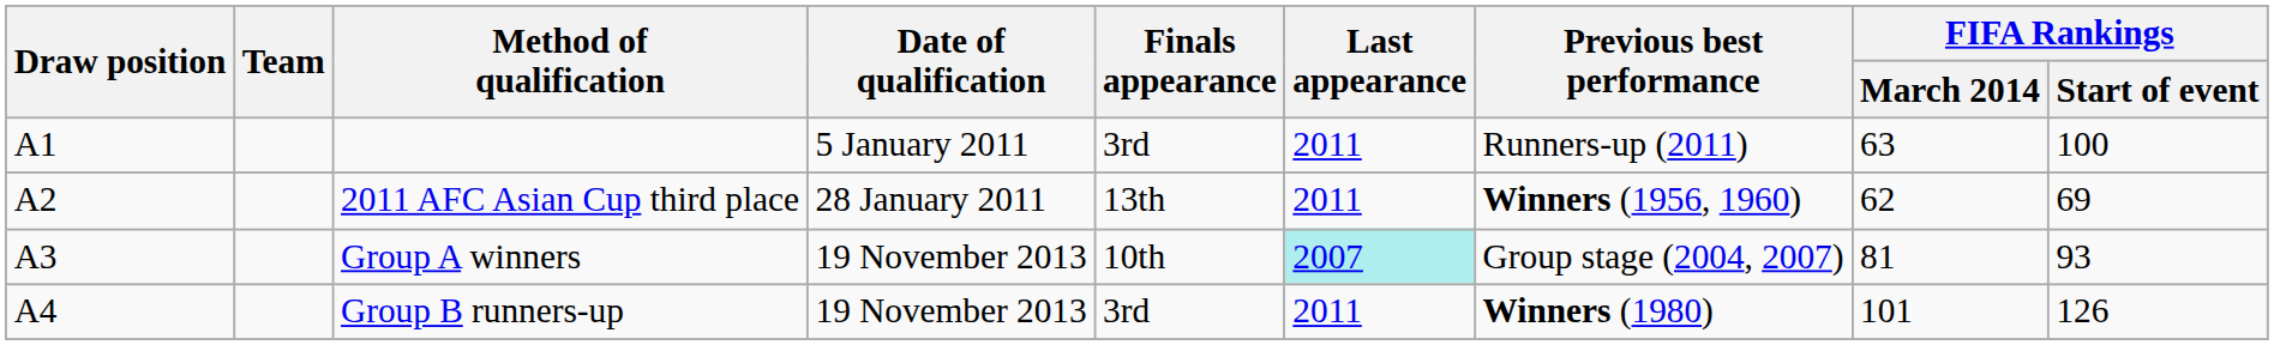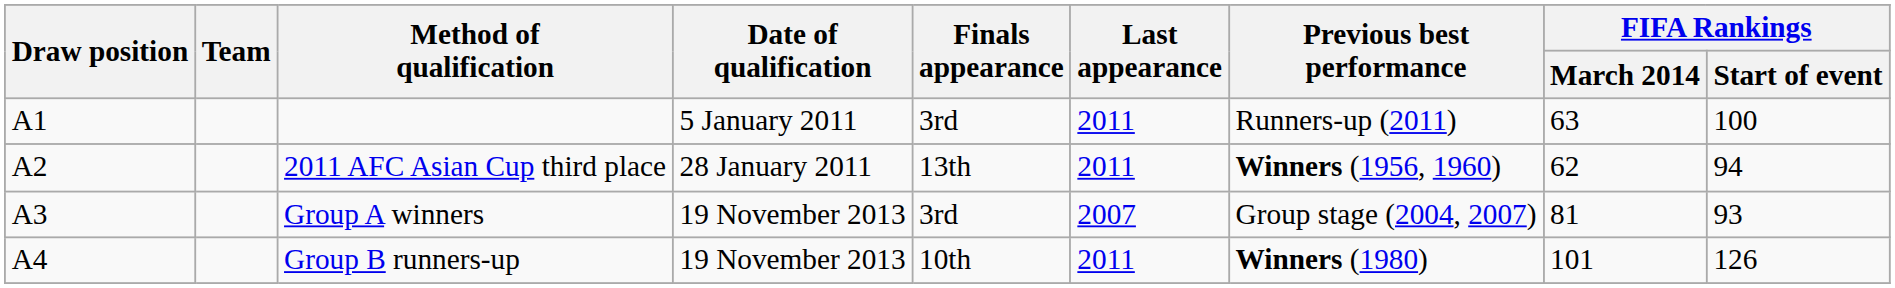2011 AFC Asian Cup third place | FIFA Rankings / Start of event: 69 -> 94
Group A winners | Finals appearance: 10th -> 3rd
Group A winners | Last appearance: paleturquoise background -> no background
Group B runners-up | Finals appearance: 3rd -> 10th
